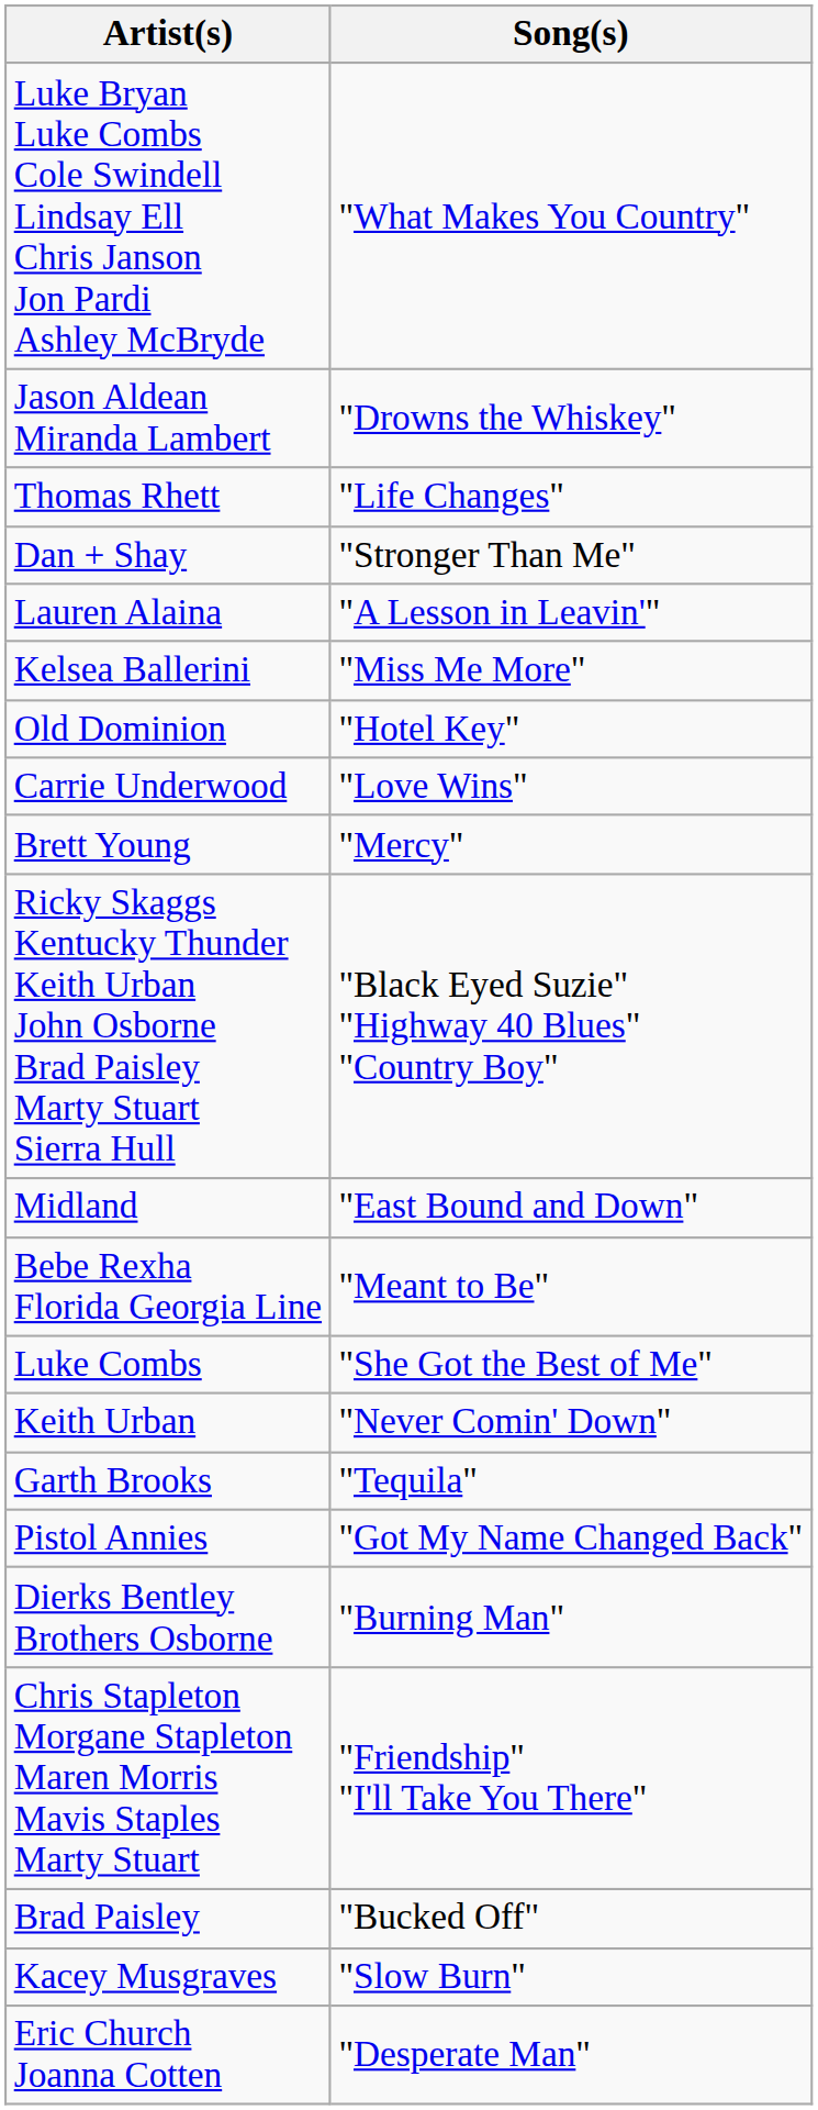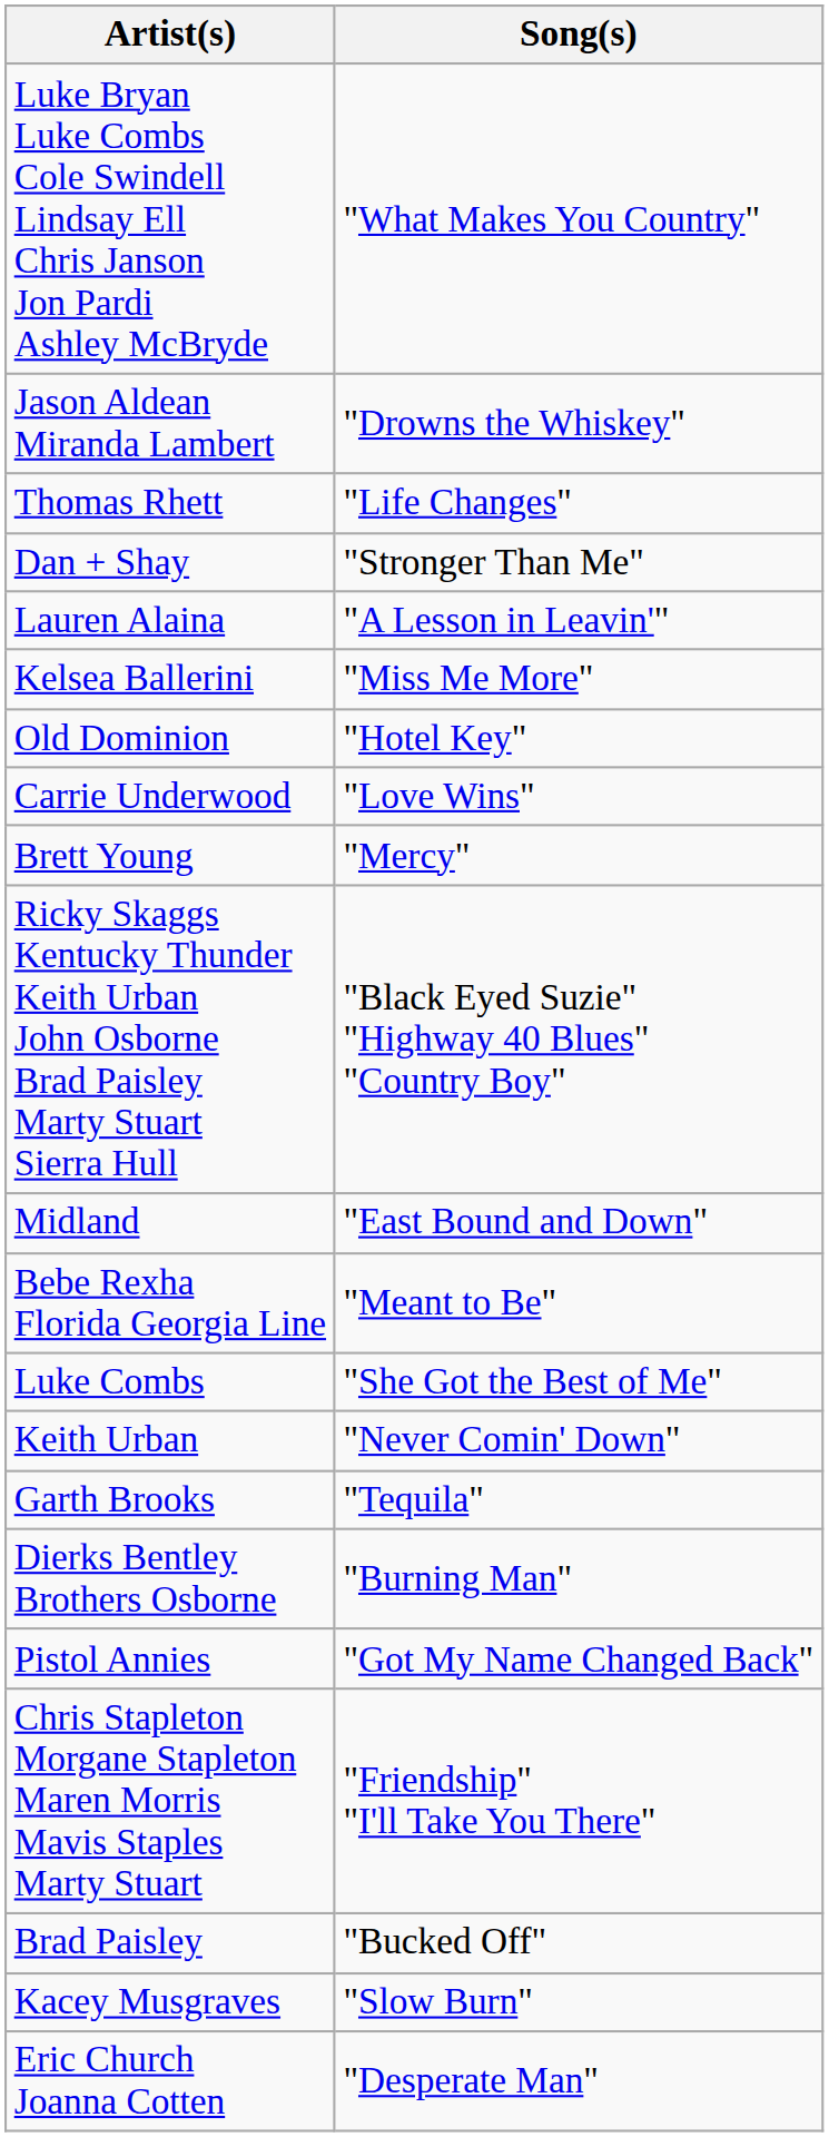rows swapped: Pistol Annies <-> Dierks Bentley Brothers Osborne
